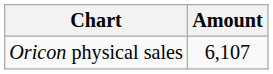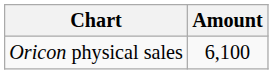Oricon physical sales | Amount: 6,107 -> 6,100
